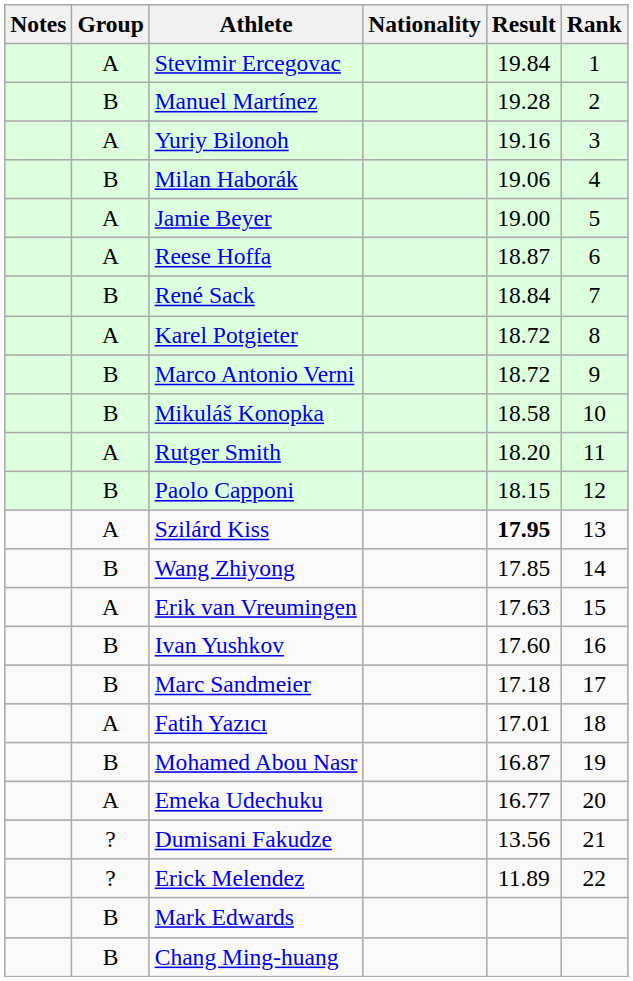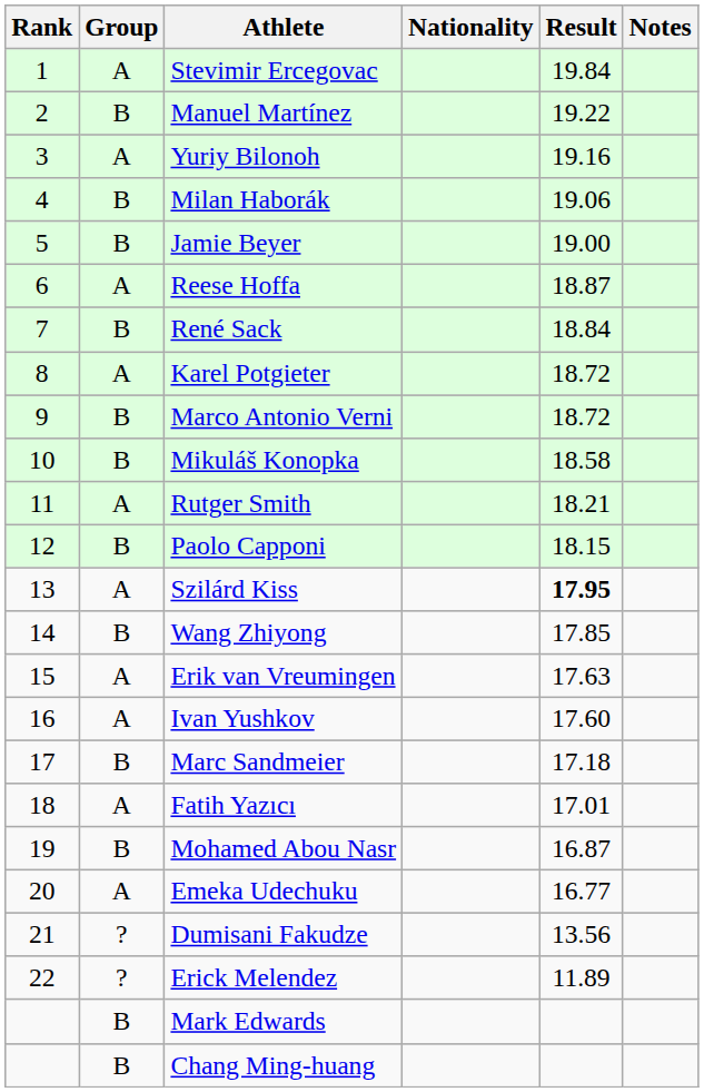columns swapped: Rank <-> Notes
Manuel Martínez | Result: 19.28 -> 19.22
Jamie Beyer | Group: A -> B
Rutger Smith | Result: 18.20 -> 18.21
Ivan Yushkov | Group: B -> A
